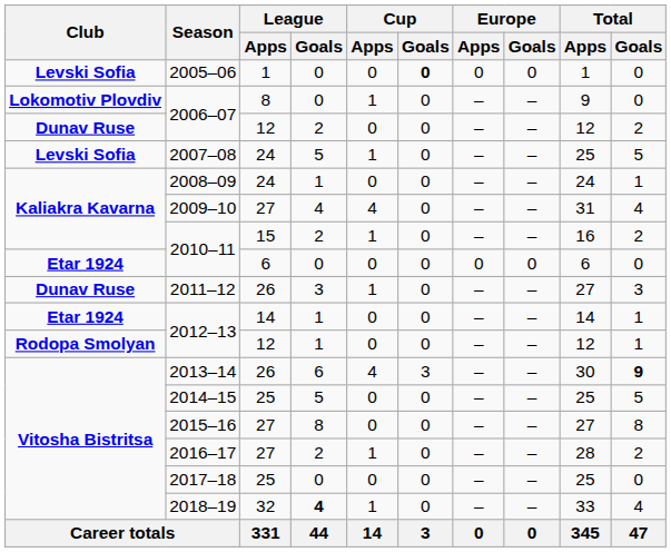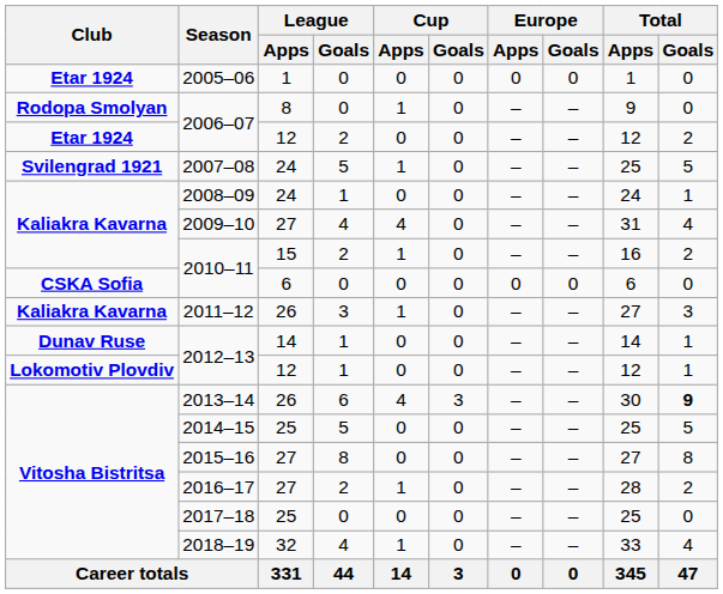2005–06 | Club: Levski Sofia -> Etar 1924
2005–06 | Cup / Goals: bold -> normal
2006–07 / 8 | Club: Lokomotiv Plovdiv -> Rodopa Smolyan
2006–07 / 12 | Club: Dunav Ruse -> Etar 1924
2007–08 | Club: Levski Sofia -> Svilengrad 1921
2010–11 / 6 | Club: Etar 1924 -> CSKA Sofia
2011–12 | Club: Dunav Ruse -> Kaliakra Kavarna
2012–13 / 14 | Club: Etar 1924 -> Dunav Ruse
2012–13 / 12 | Club: Rodopa Smolyan -> Lokomotiv Plovdiv
2018–19 | League / Goals: bold -> normal
